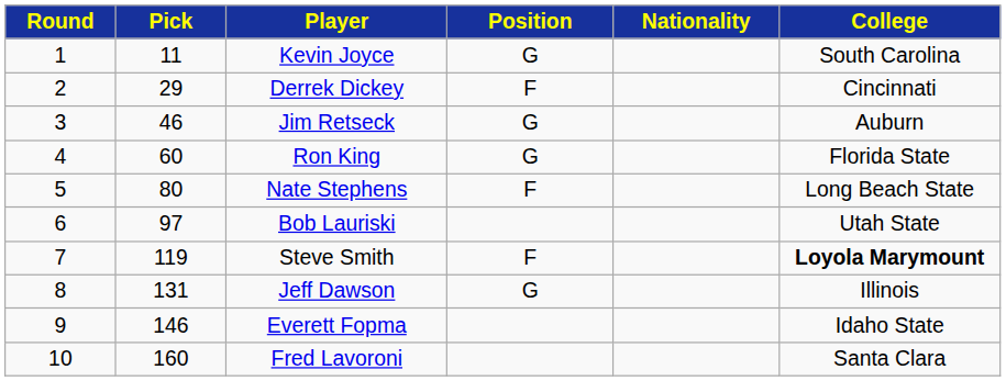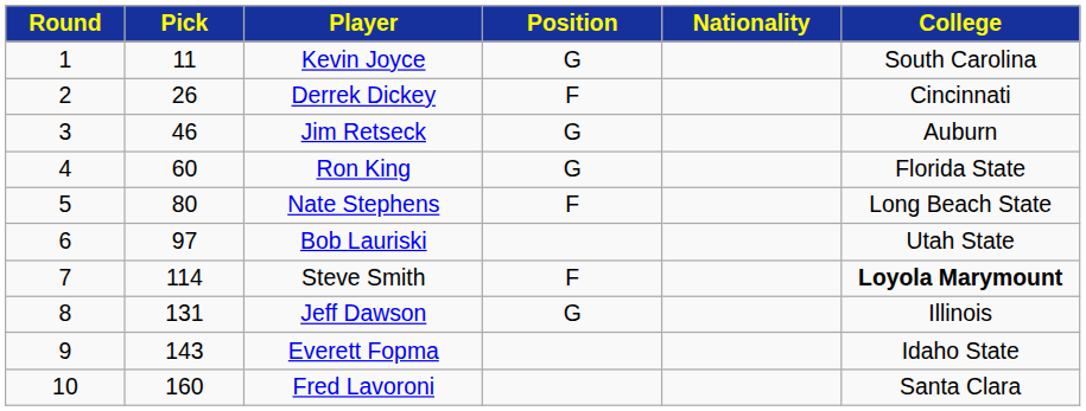Derrek Dickey | Pick: 29 -> 26
Steve Smith | Pick: 119 -> 114
Everett Fopma | Pick: 146 -> 143
